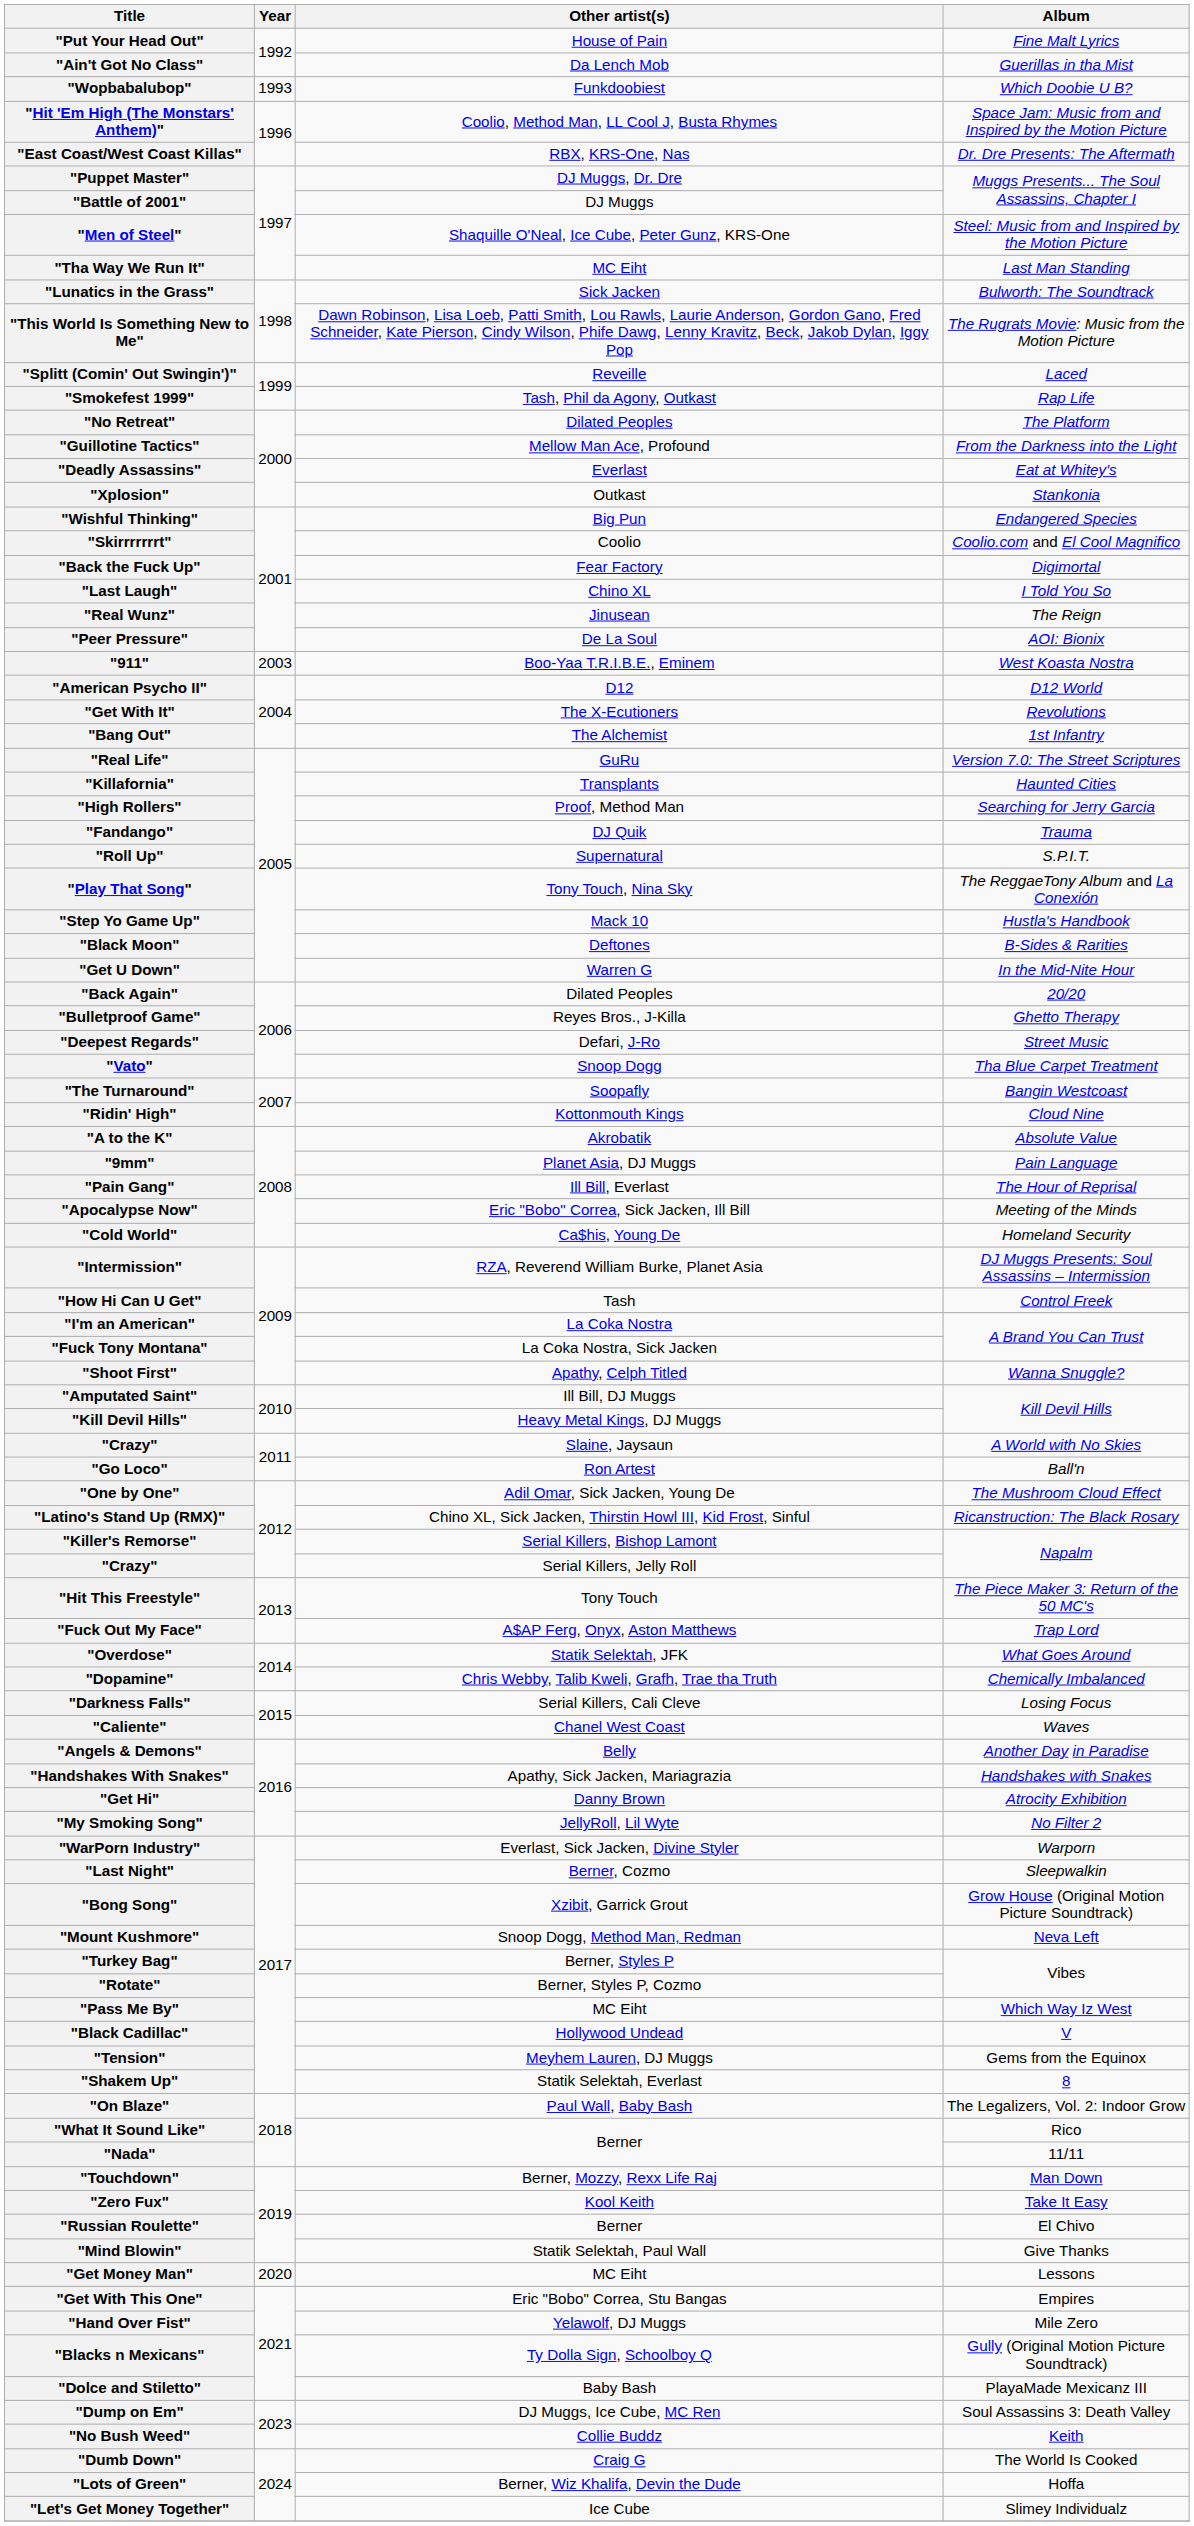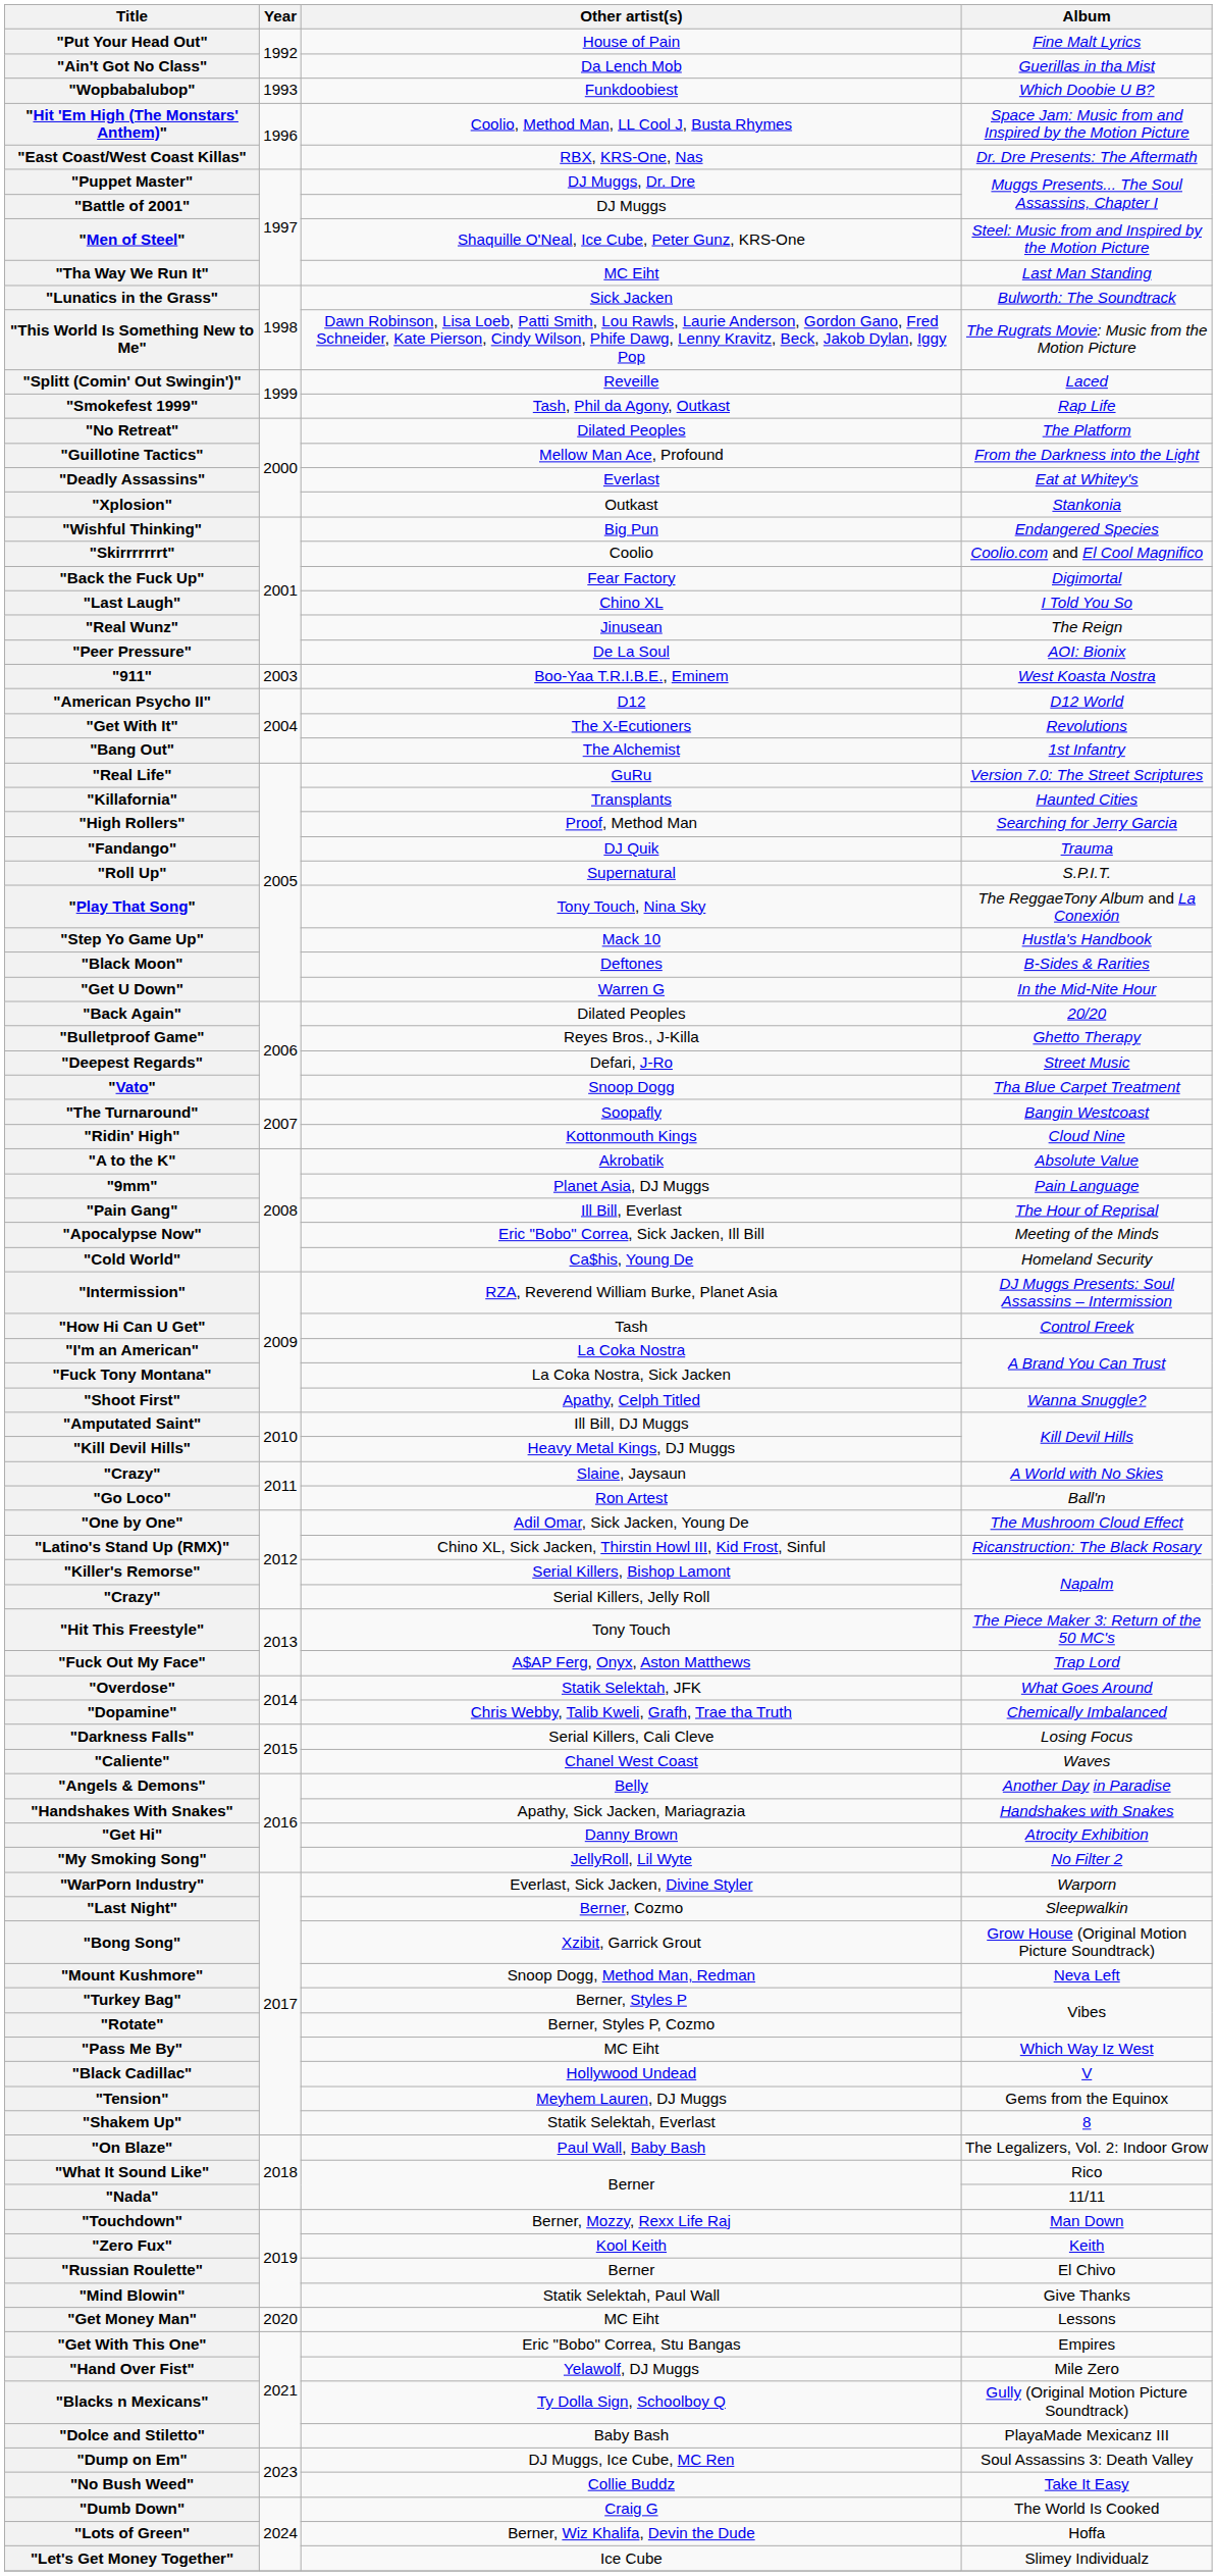"Zero Fux" | Album: Take It Easy -> Keith
"No Bush Weed" | Album: Keith -> Take It Easy
